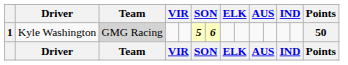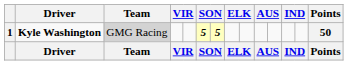1 | Driver: normal -> bold
1 | column 7: 6 -> 5
